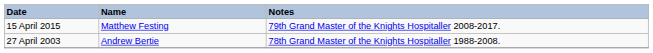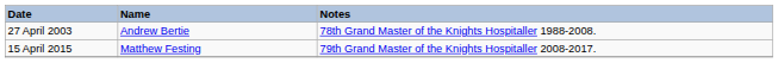rows swapped: 27 April 2003 <-> 15 April 2015
